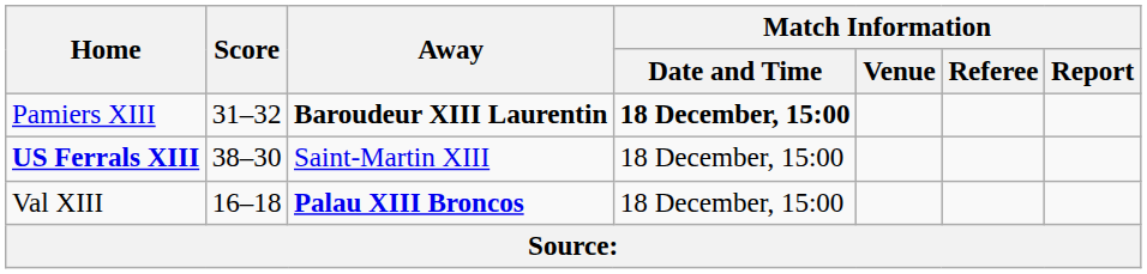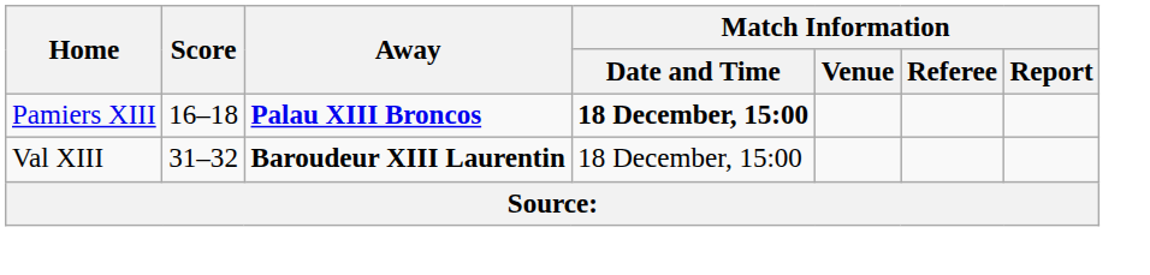Pamiers XIII | Score: 31–32 -> 16–18
Pamiers XIII | Away: Baroudeur XIII Laurentin -> Palau XIII Broncos
- row: US Ferrals XIII | 38–30 | Saint-Martin XIII | 18 December, 15:00
Val XIII | Score: 16–18 -> 31–32
Val XIII | Away: Palau XIII Broncos -> Baroudeur XIII Laurentin
